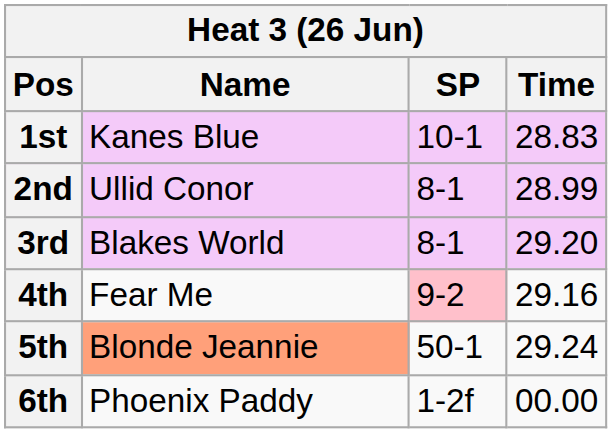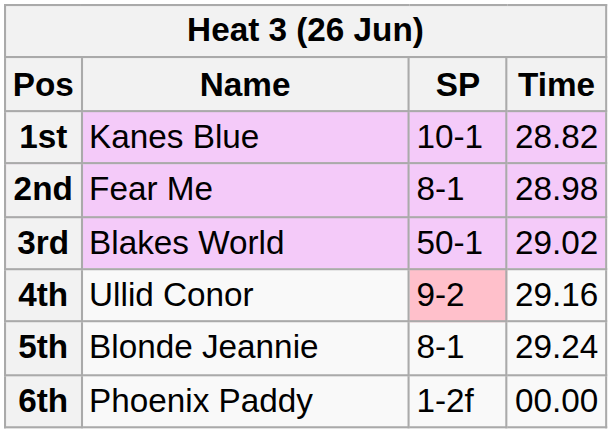1st | Time: 28.83 -> 28.82
2nd | Name: Ullid Conor -> Fear Me
2nd | Time: 28.99 -> 28.98
3rd | SP: 8-1 -> 50-1
3rd | Time: 29.20 -> 29.02
4th | Name: Fear Me -> Ullid Conor
5th | Name: lightsalmon background -> no background
5th | SP: 50-1 -> 8-1
